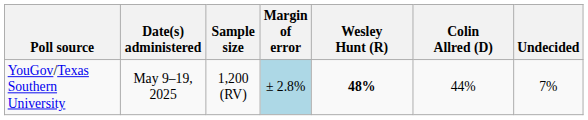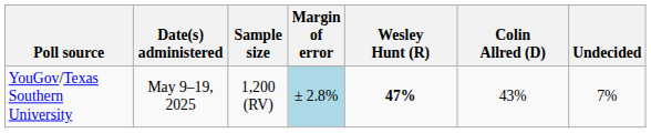YouGov/Texas Southern University | Wesley Hunt (R): 48% -> 47%
YouGov/Texas Southern University | Colin Allred (D): 44% -> 43%
